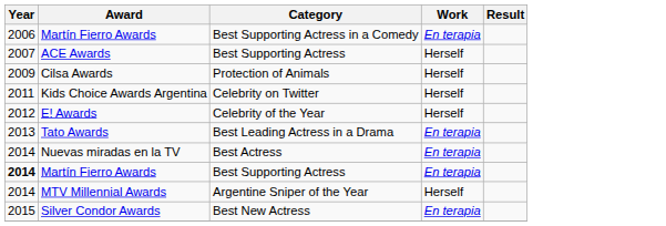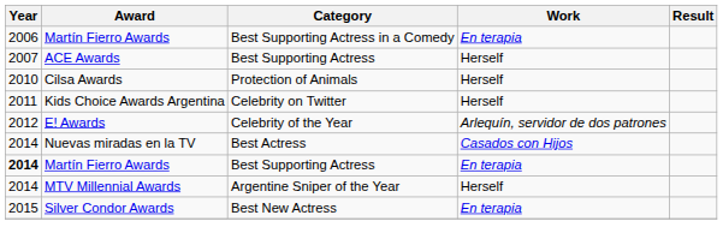Cilsa Awards | Year: 2009 -> 2010
E! Awards | Work: Herself -> Arlequín, servidor de dos patrones
- row: 2013 | Tato Awards | Best Leading Actress in a Drama | En terapia
Nuevas miradas en la TV | Work: En terapia -> Casados con Hijos
